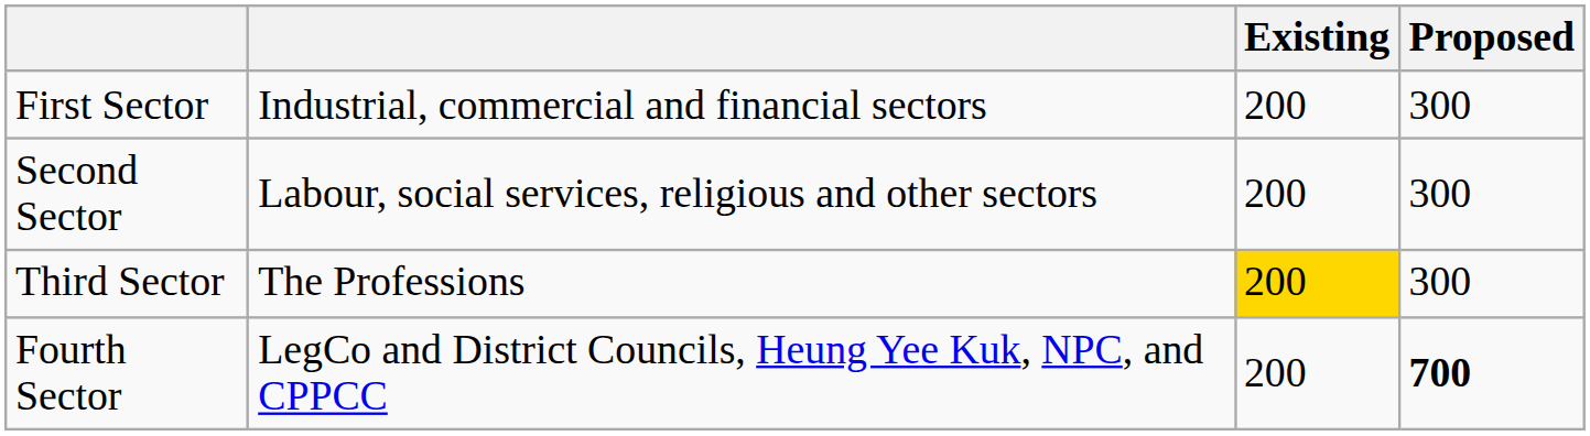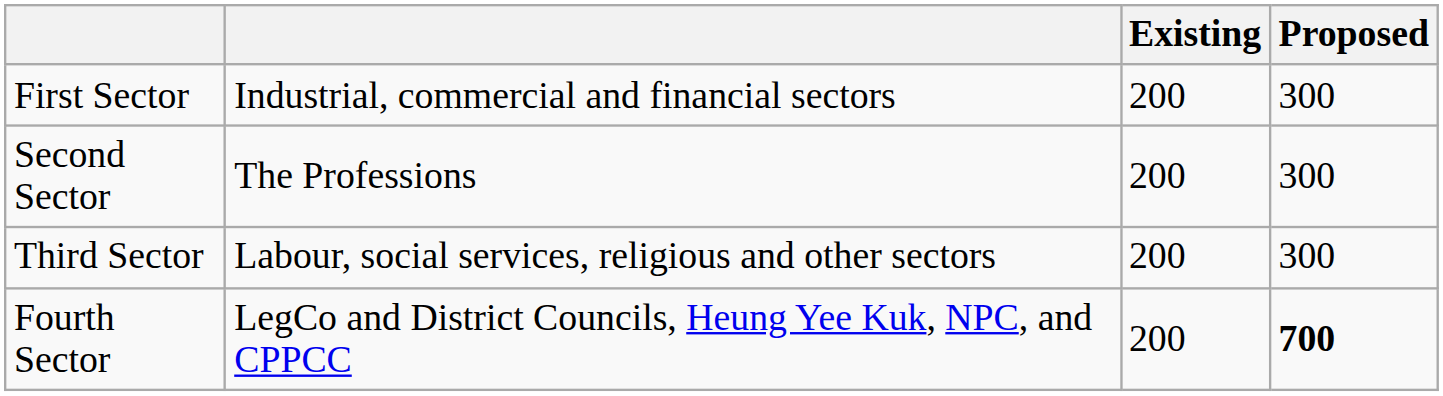Second Sector | column 2: Labour, social services, religious and other sectors -> The Professions
Third Sector | column 2: The Professions -> Labour, social services, religious and other sectors
Third Sector | Existing: gold background -> no background
